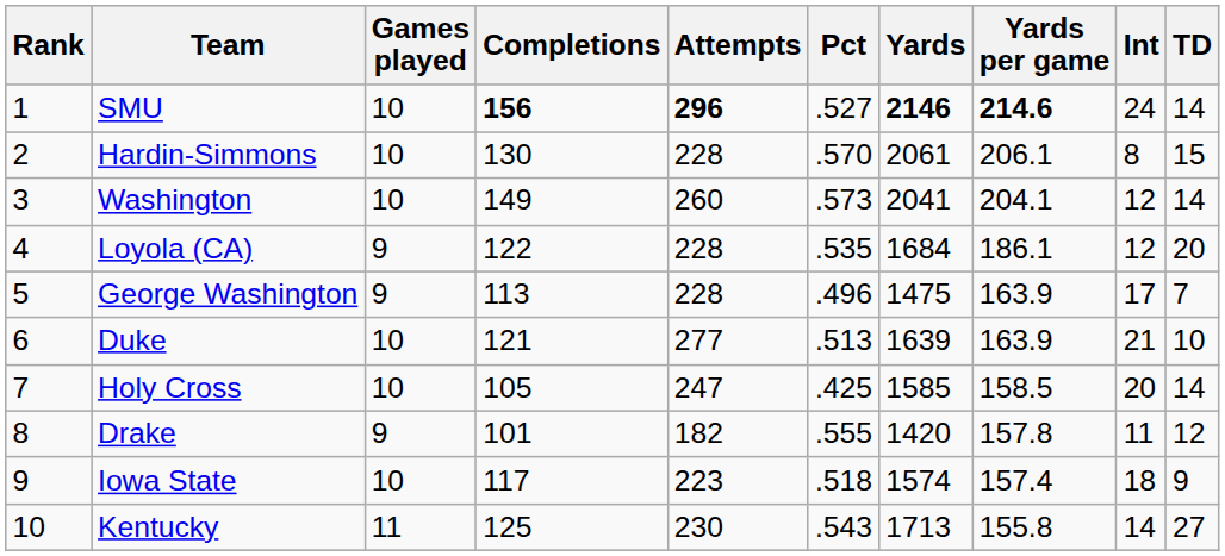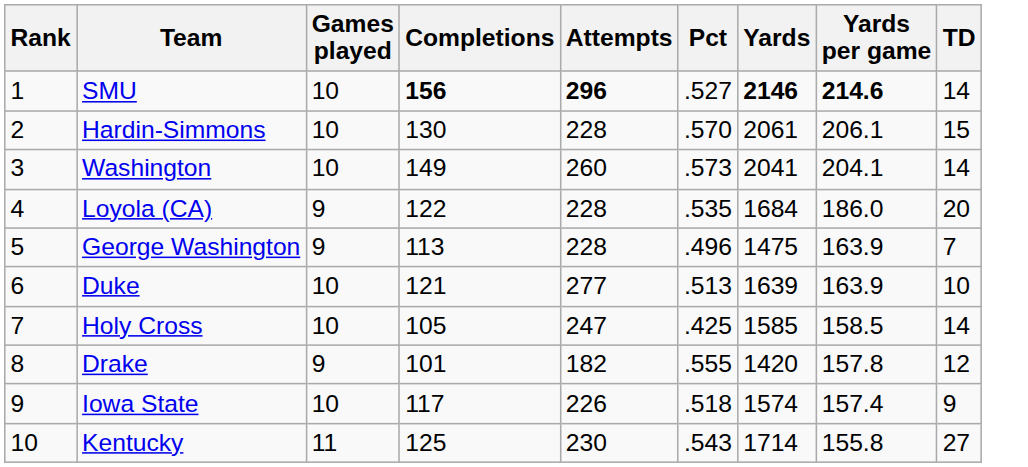- column: Int | 24 | 8 | 12 | 12 | 17 | 21 | 20 | 11 | 18 | 14
Loyola (CA) | Yards per game: 186.1 -> 186.0
Iowa State | Attempts: 223 -> 226
Kentucky | Yards: 1713 -> 1714
